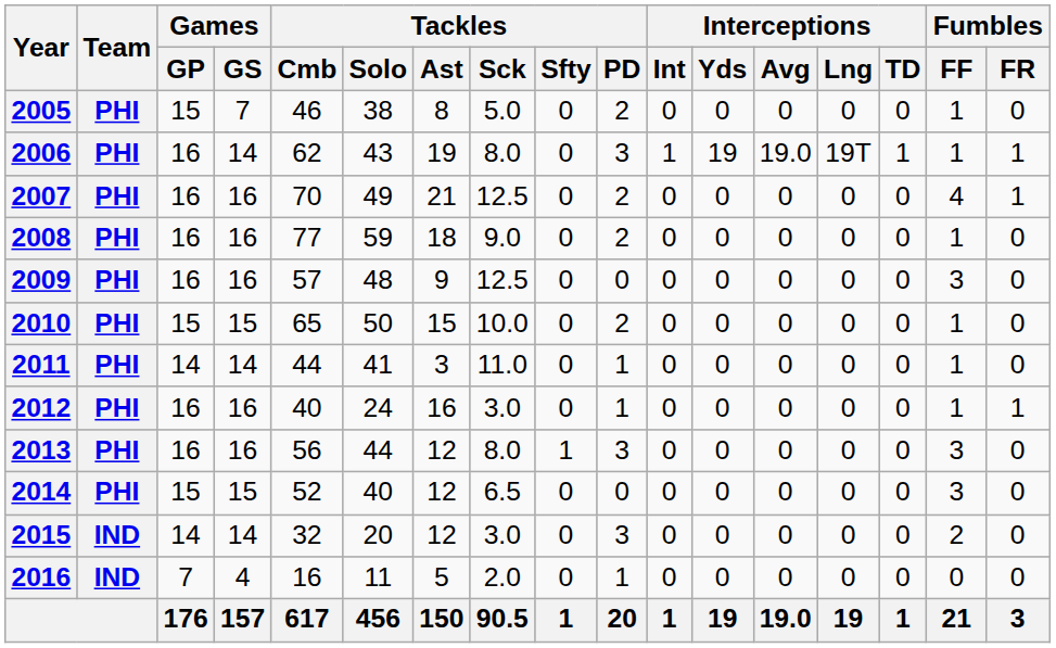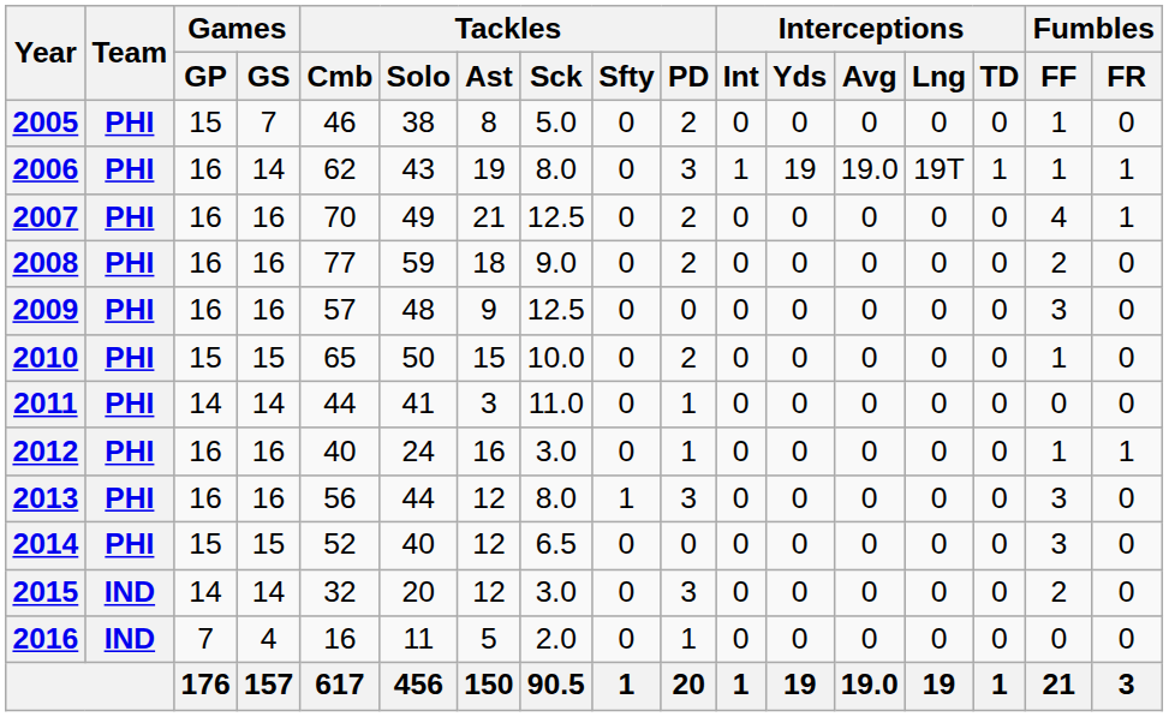2008 | Fumbles / FF: 1 -> 2
2011 | Fumbles / FF: 1 -> 0
